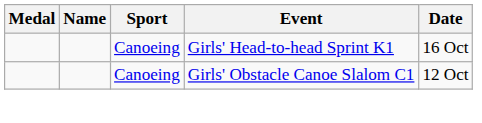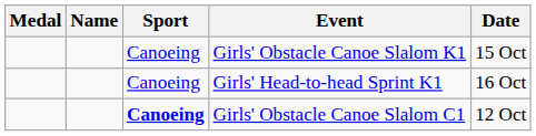+ row: Canoeing | Girls' Obstacle Canoe Slalom K1 | 15 Oct
Girls' Obstacle Canoe Slalom C1 | Sport: normal -> bold
